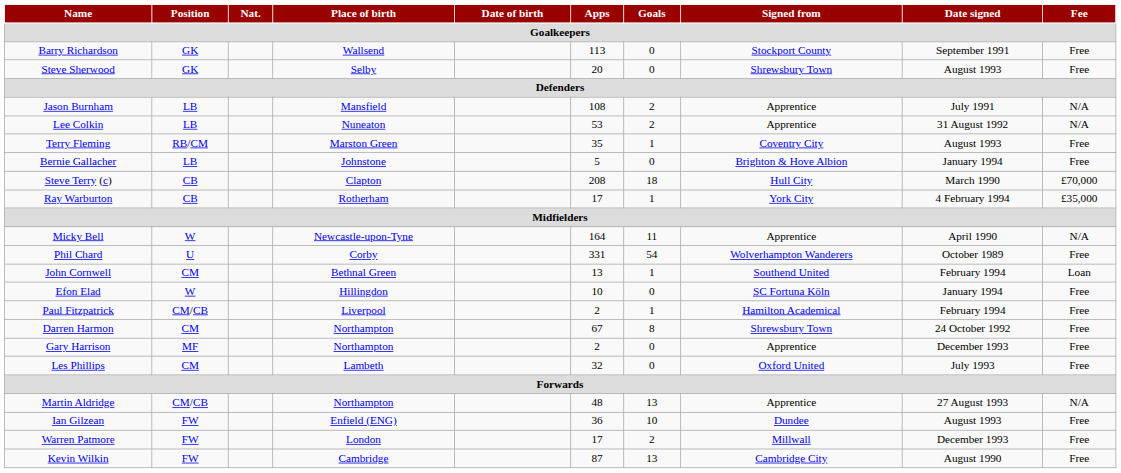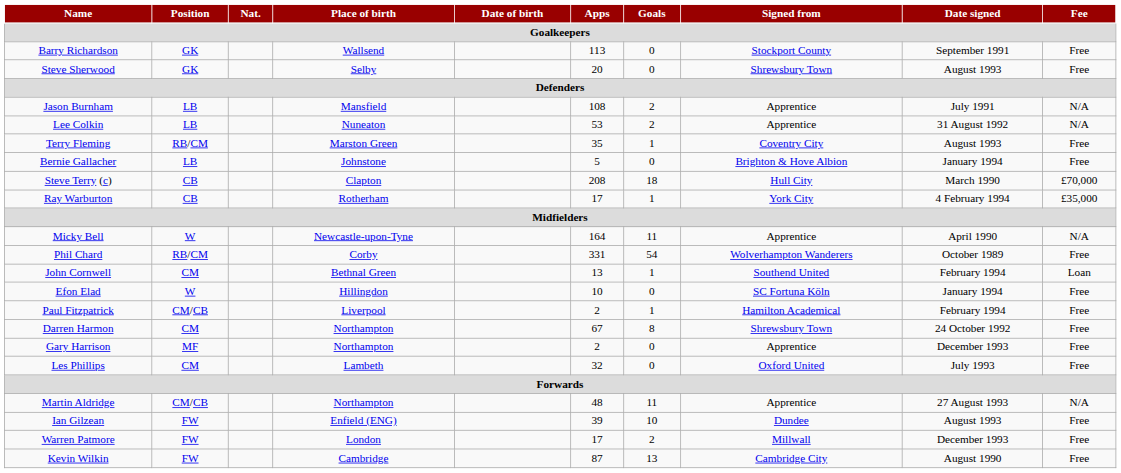Phil Chard | Position: U -> RB/CM
Martin Aldridge | Goals: 13 -> 11
Ian Gilzean | Apps: 36 -> 39
